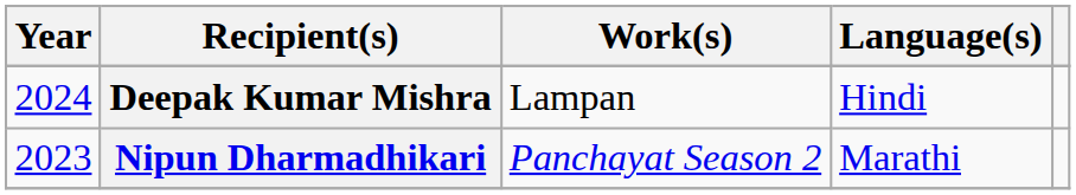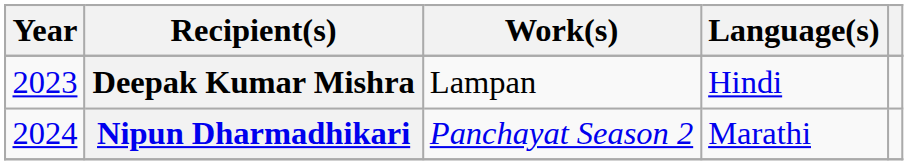Deepak Kumar Mishra | Year: 2024 -> 2023
Nipun Dharmadhikari | Year: 2023 -> 2024
